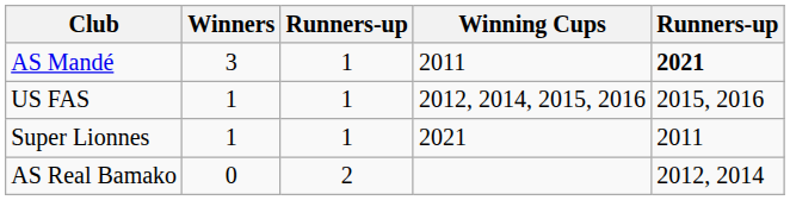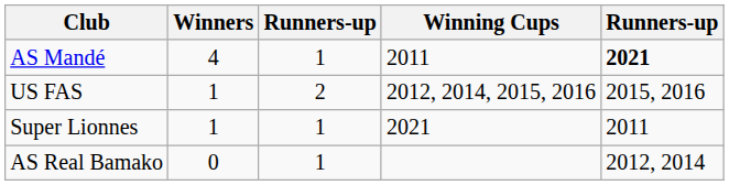AS Mandé | Winners: 3 -> 4
US FAS | column 3: 1 -> 2
AS Real Bamako | column 3: 2 -> 1
